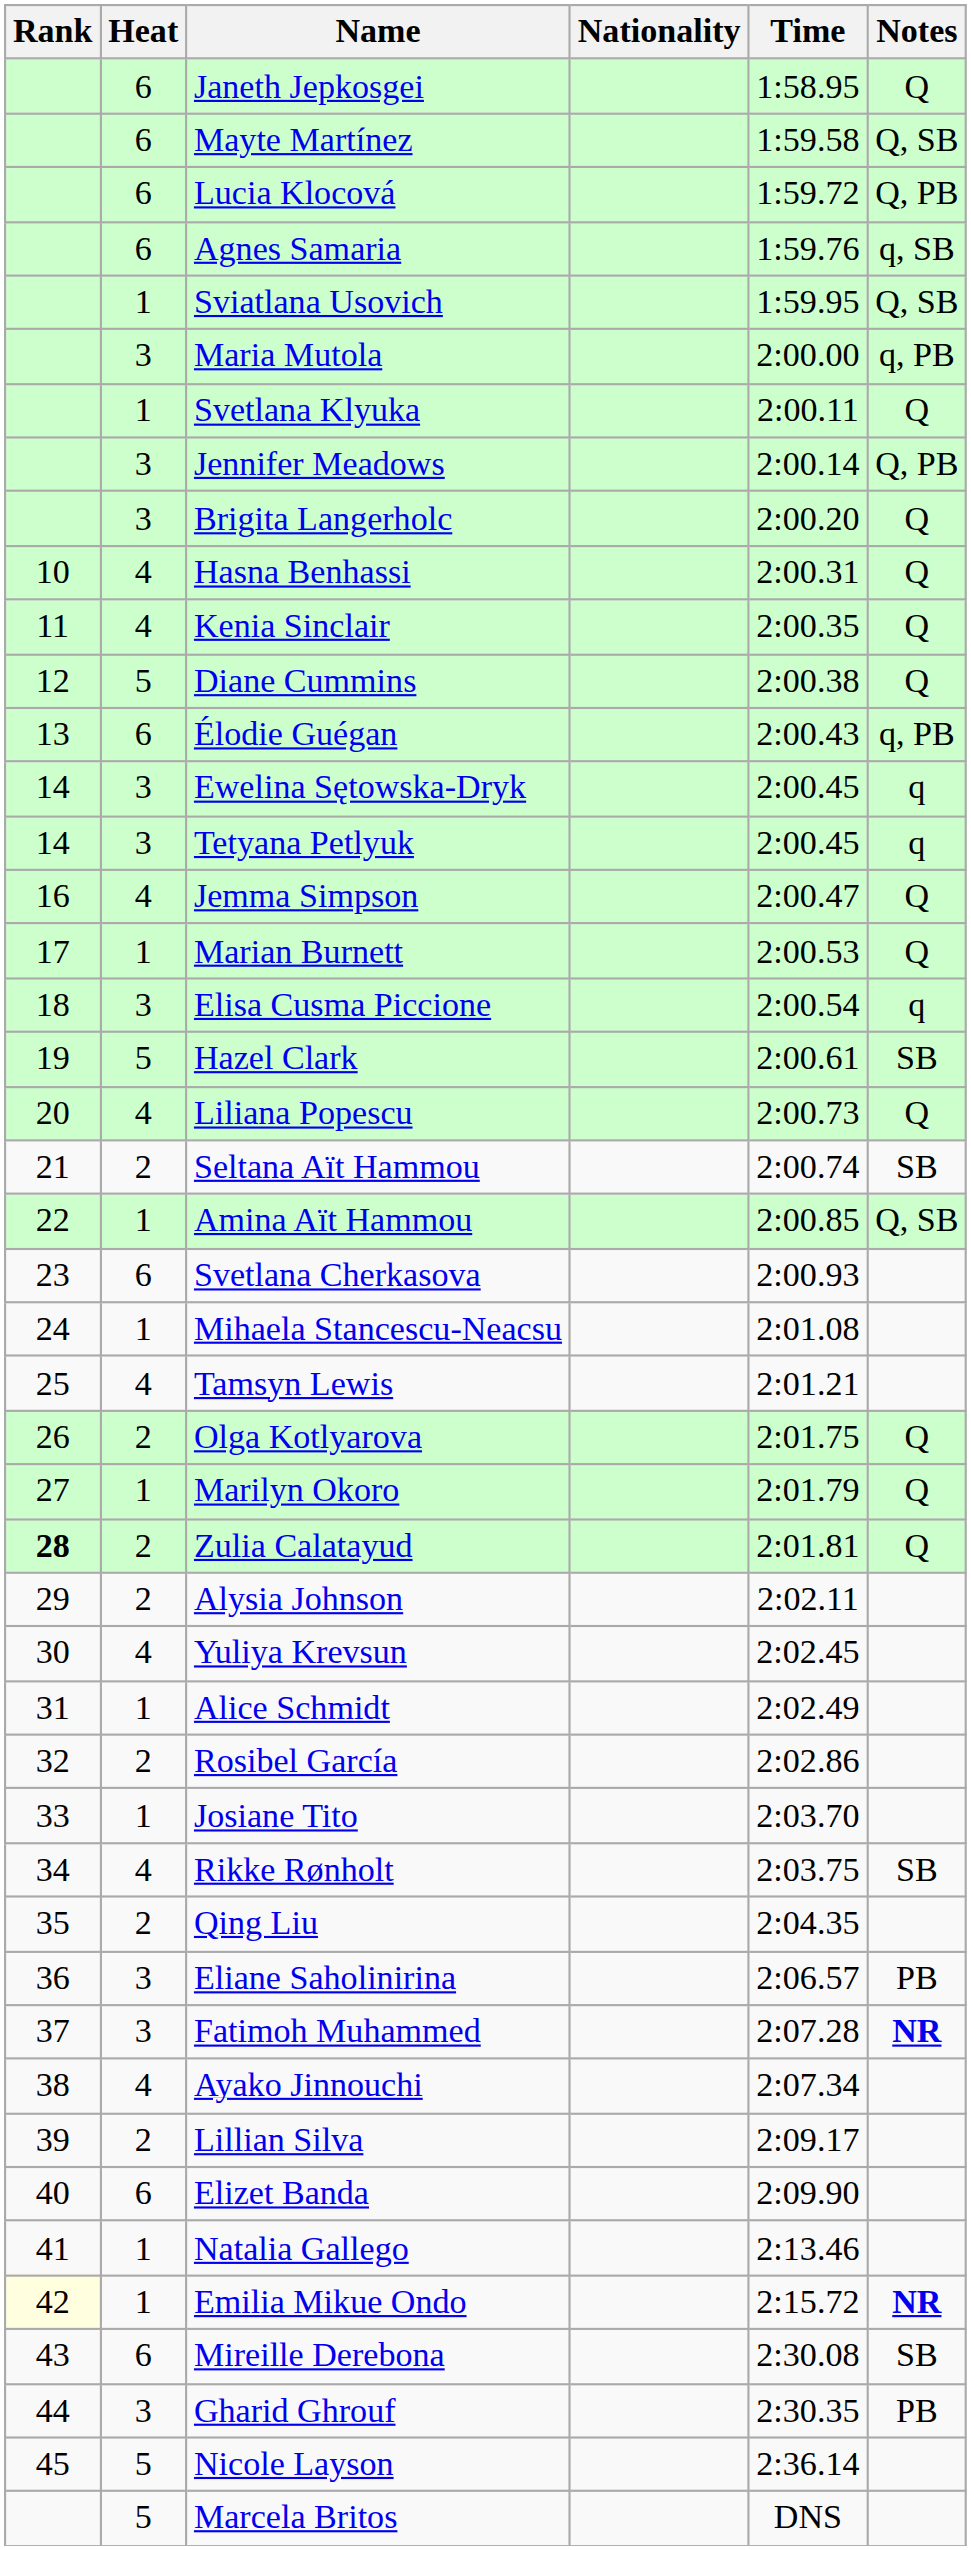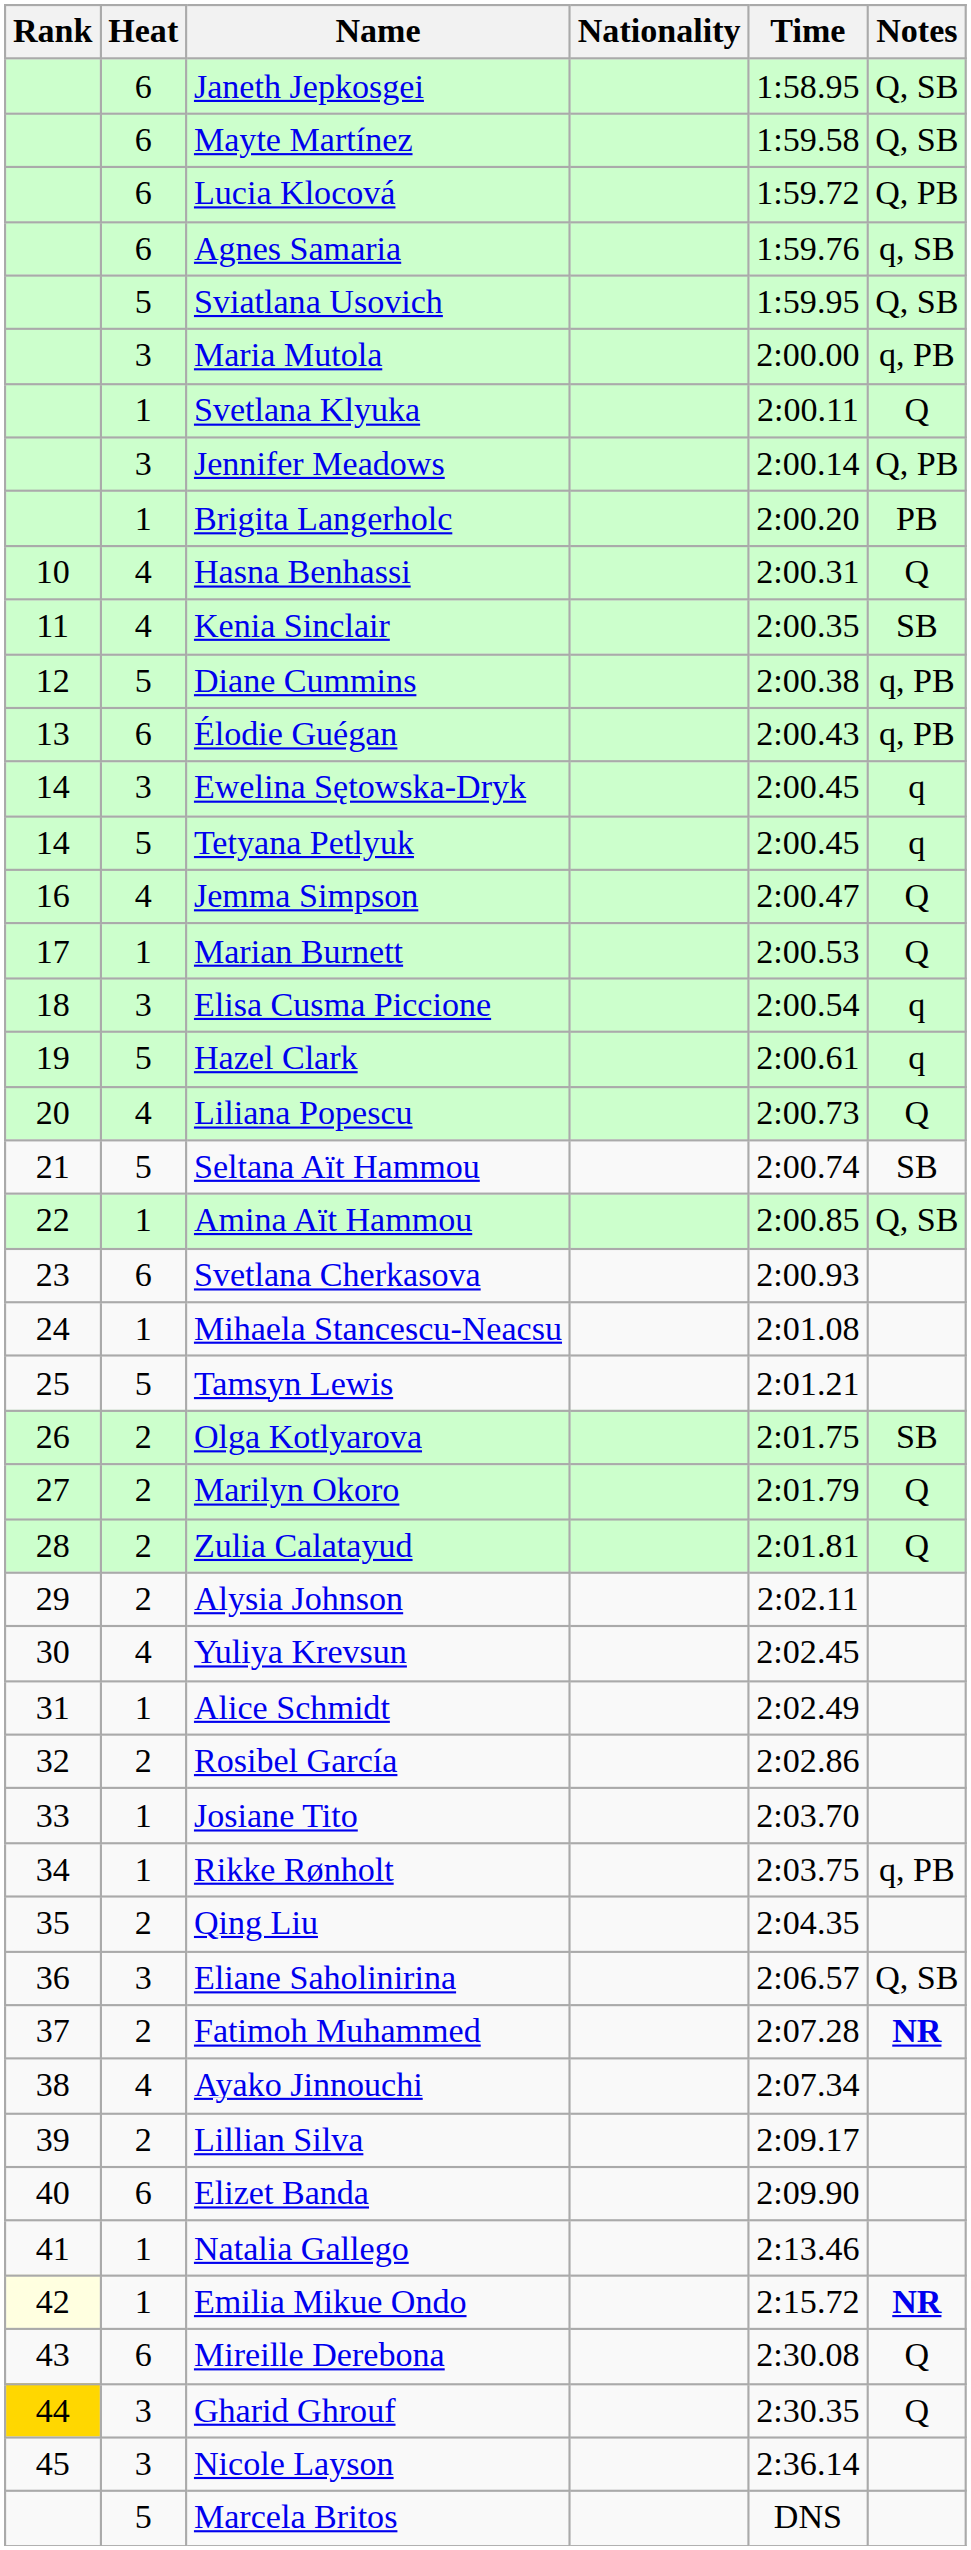Janeth Jepkosgei | Notes: Q -> Q, SB
Sviatlana Usovich | Heat: 1 -> 5
Brigita Langerholc | Heat: 3 -> 1
Brigita Langerholc | Notes: Q -> PB
Kenia Sinclair | Notes: Q -> SB
Diane Cummins | Notes: Q -> q, PB
Tetyana Petlyuk | Heat: 3 -> 5
Hazel Clark | Notes: SB -> q
Seltana Aït Hammou | Heat: 2 -> 5
Tamsyn Lewis | Heat: 4 -> 5
Olga Kotlyarova | Notes: Q -> SB
Marilyn Okoro | Heat: 1 -> 2
Zulia Calatayud | Rank: bold -> normal
Rikke Rønholt | Heat: 4 -> 1
Rikke Rønholt | Notes: SB -> q, PB
Eliane Saholinirina | Notes: PB -> Q, SB
Fatimoh Muhammed | Heat: 3 -> 2
Mireille Derebona | Notes: SB -> Q
Gharid Ghrouf | Rank: no background -> gold background
Gharid Ghrouf | Notes: PB -> Q
Nicole Layson | Heat: 5 -> 3
